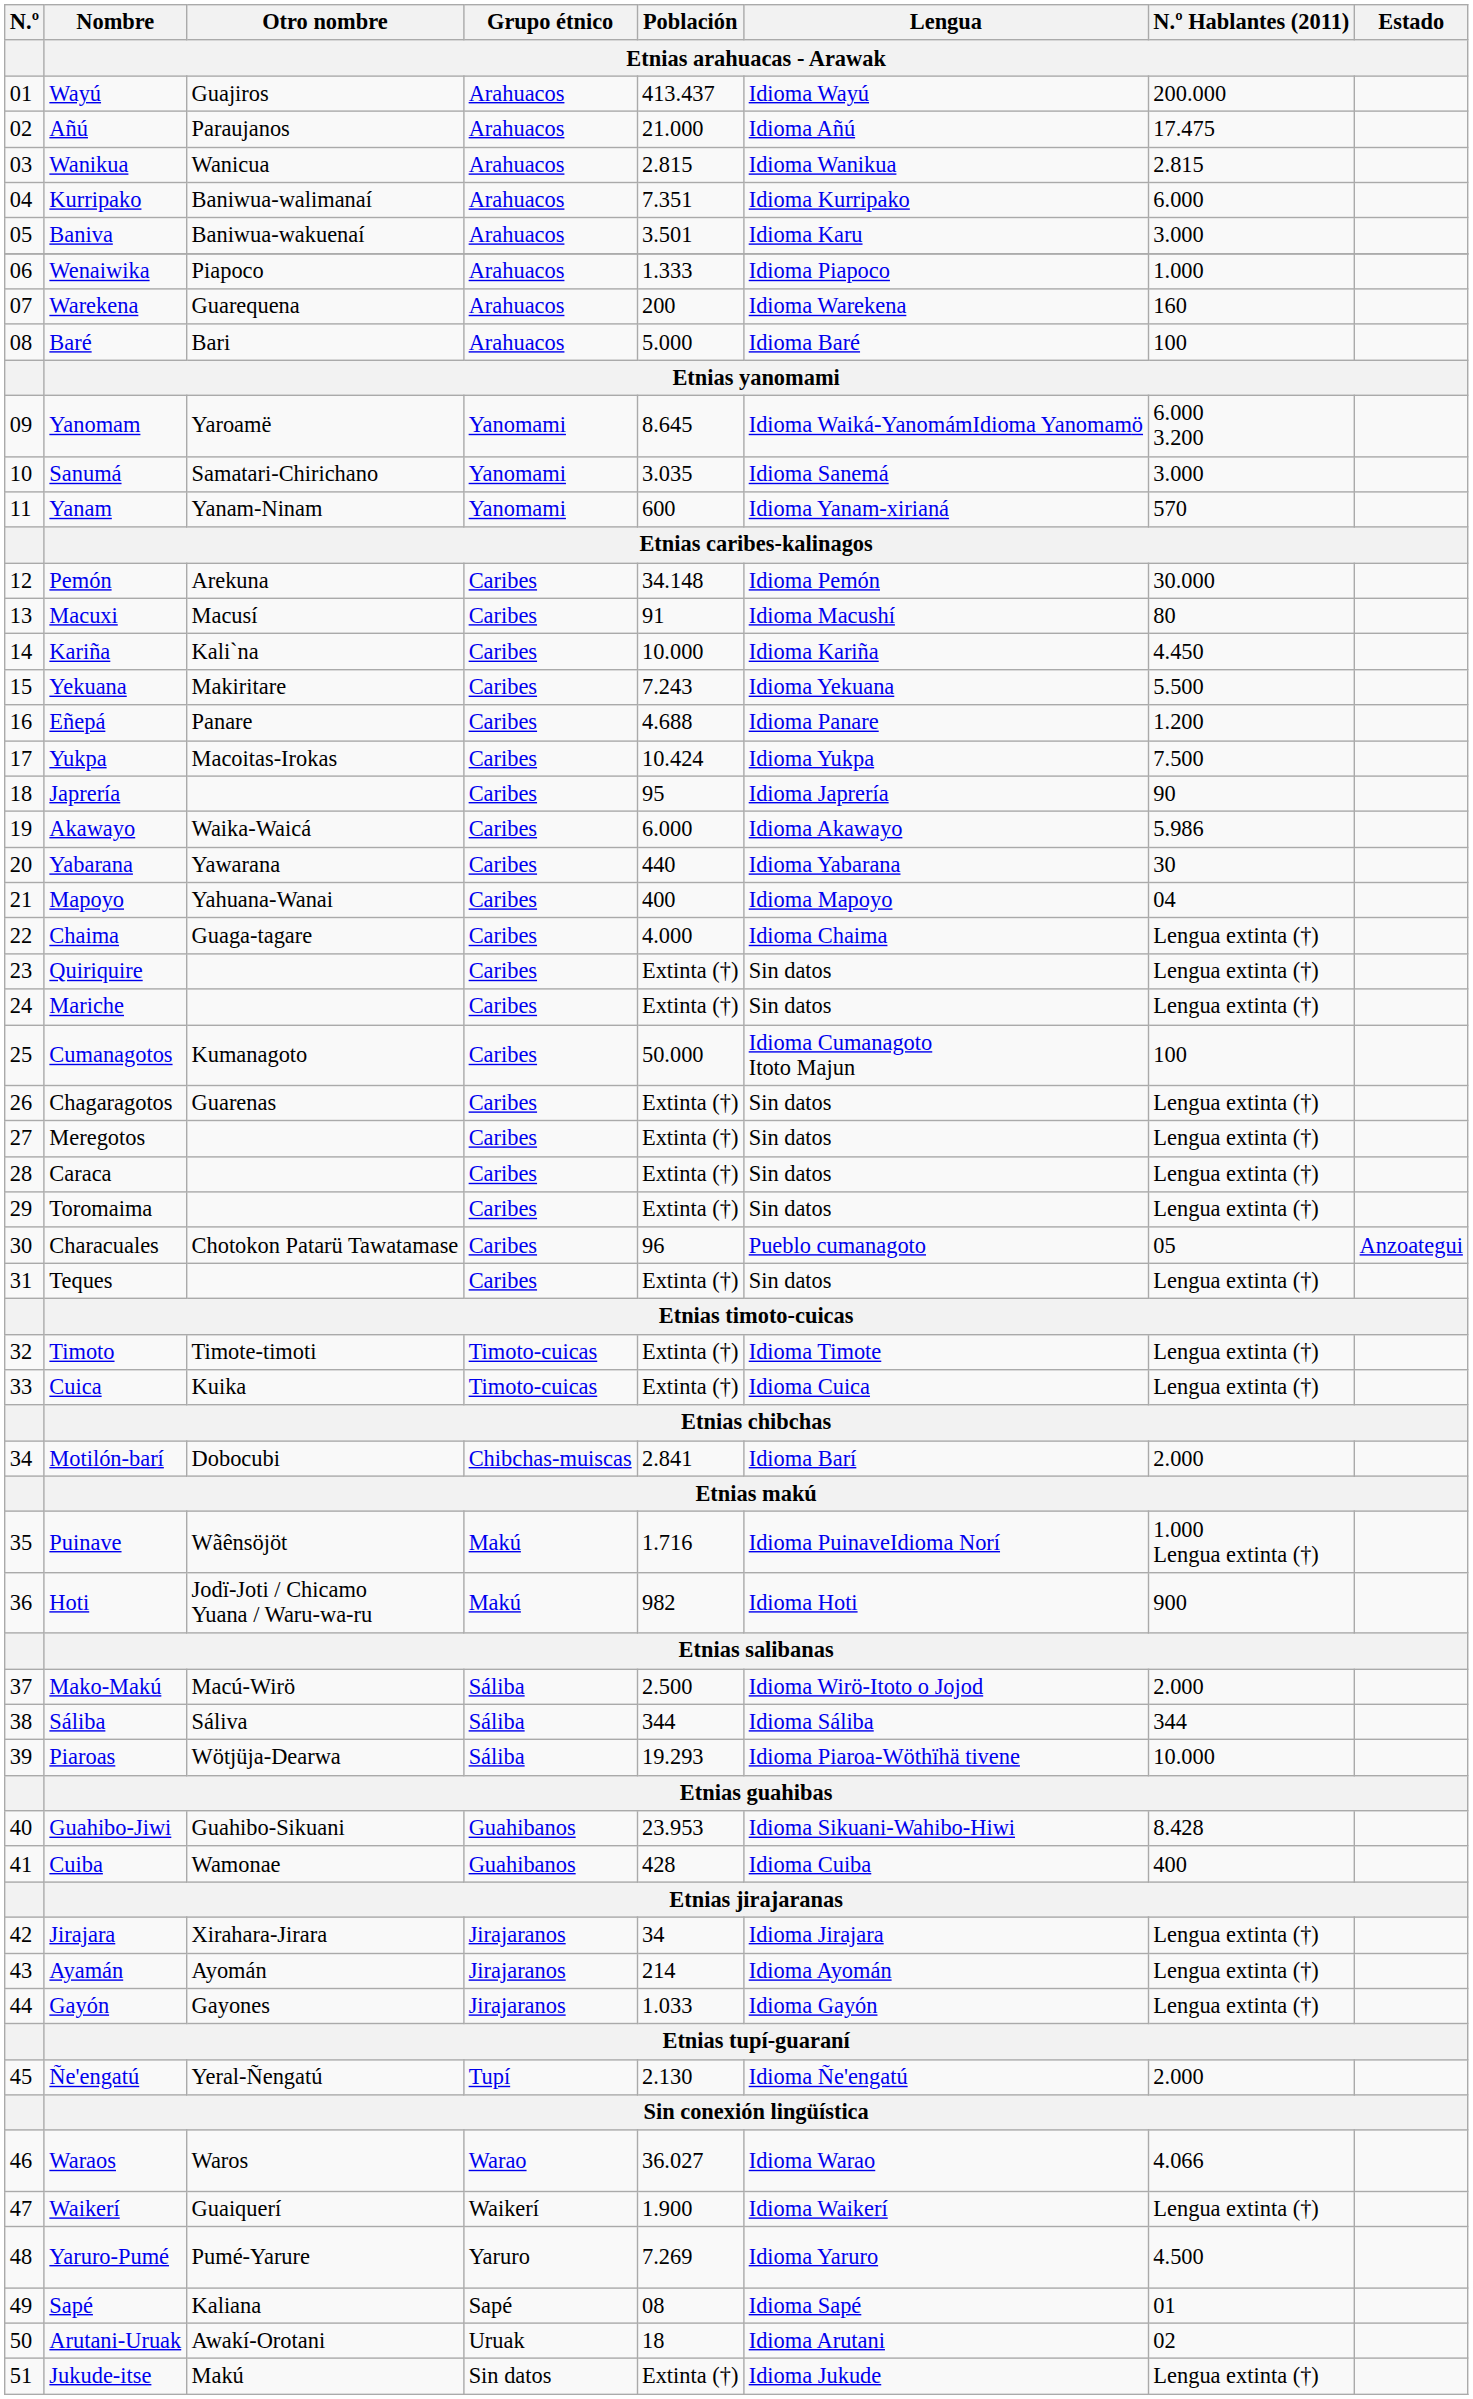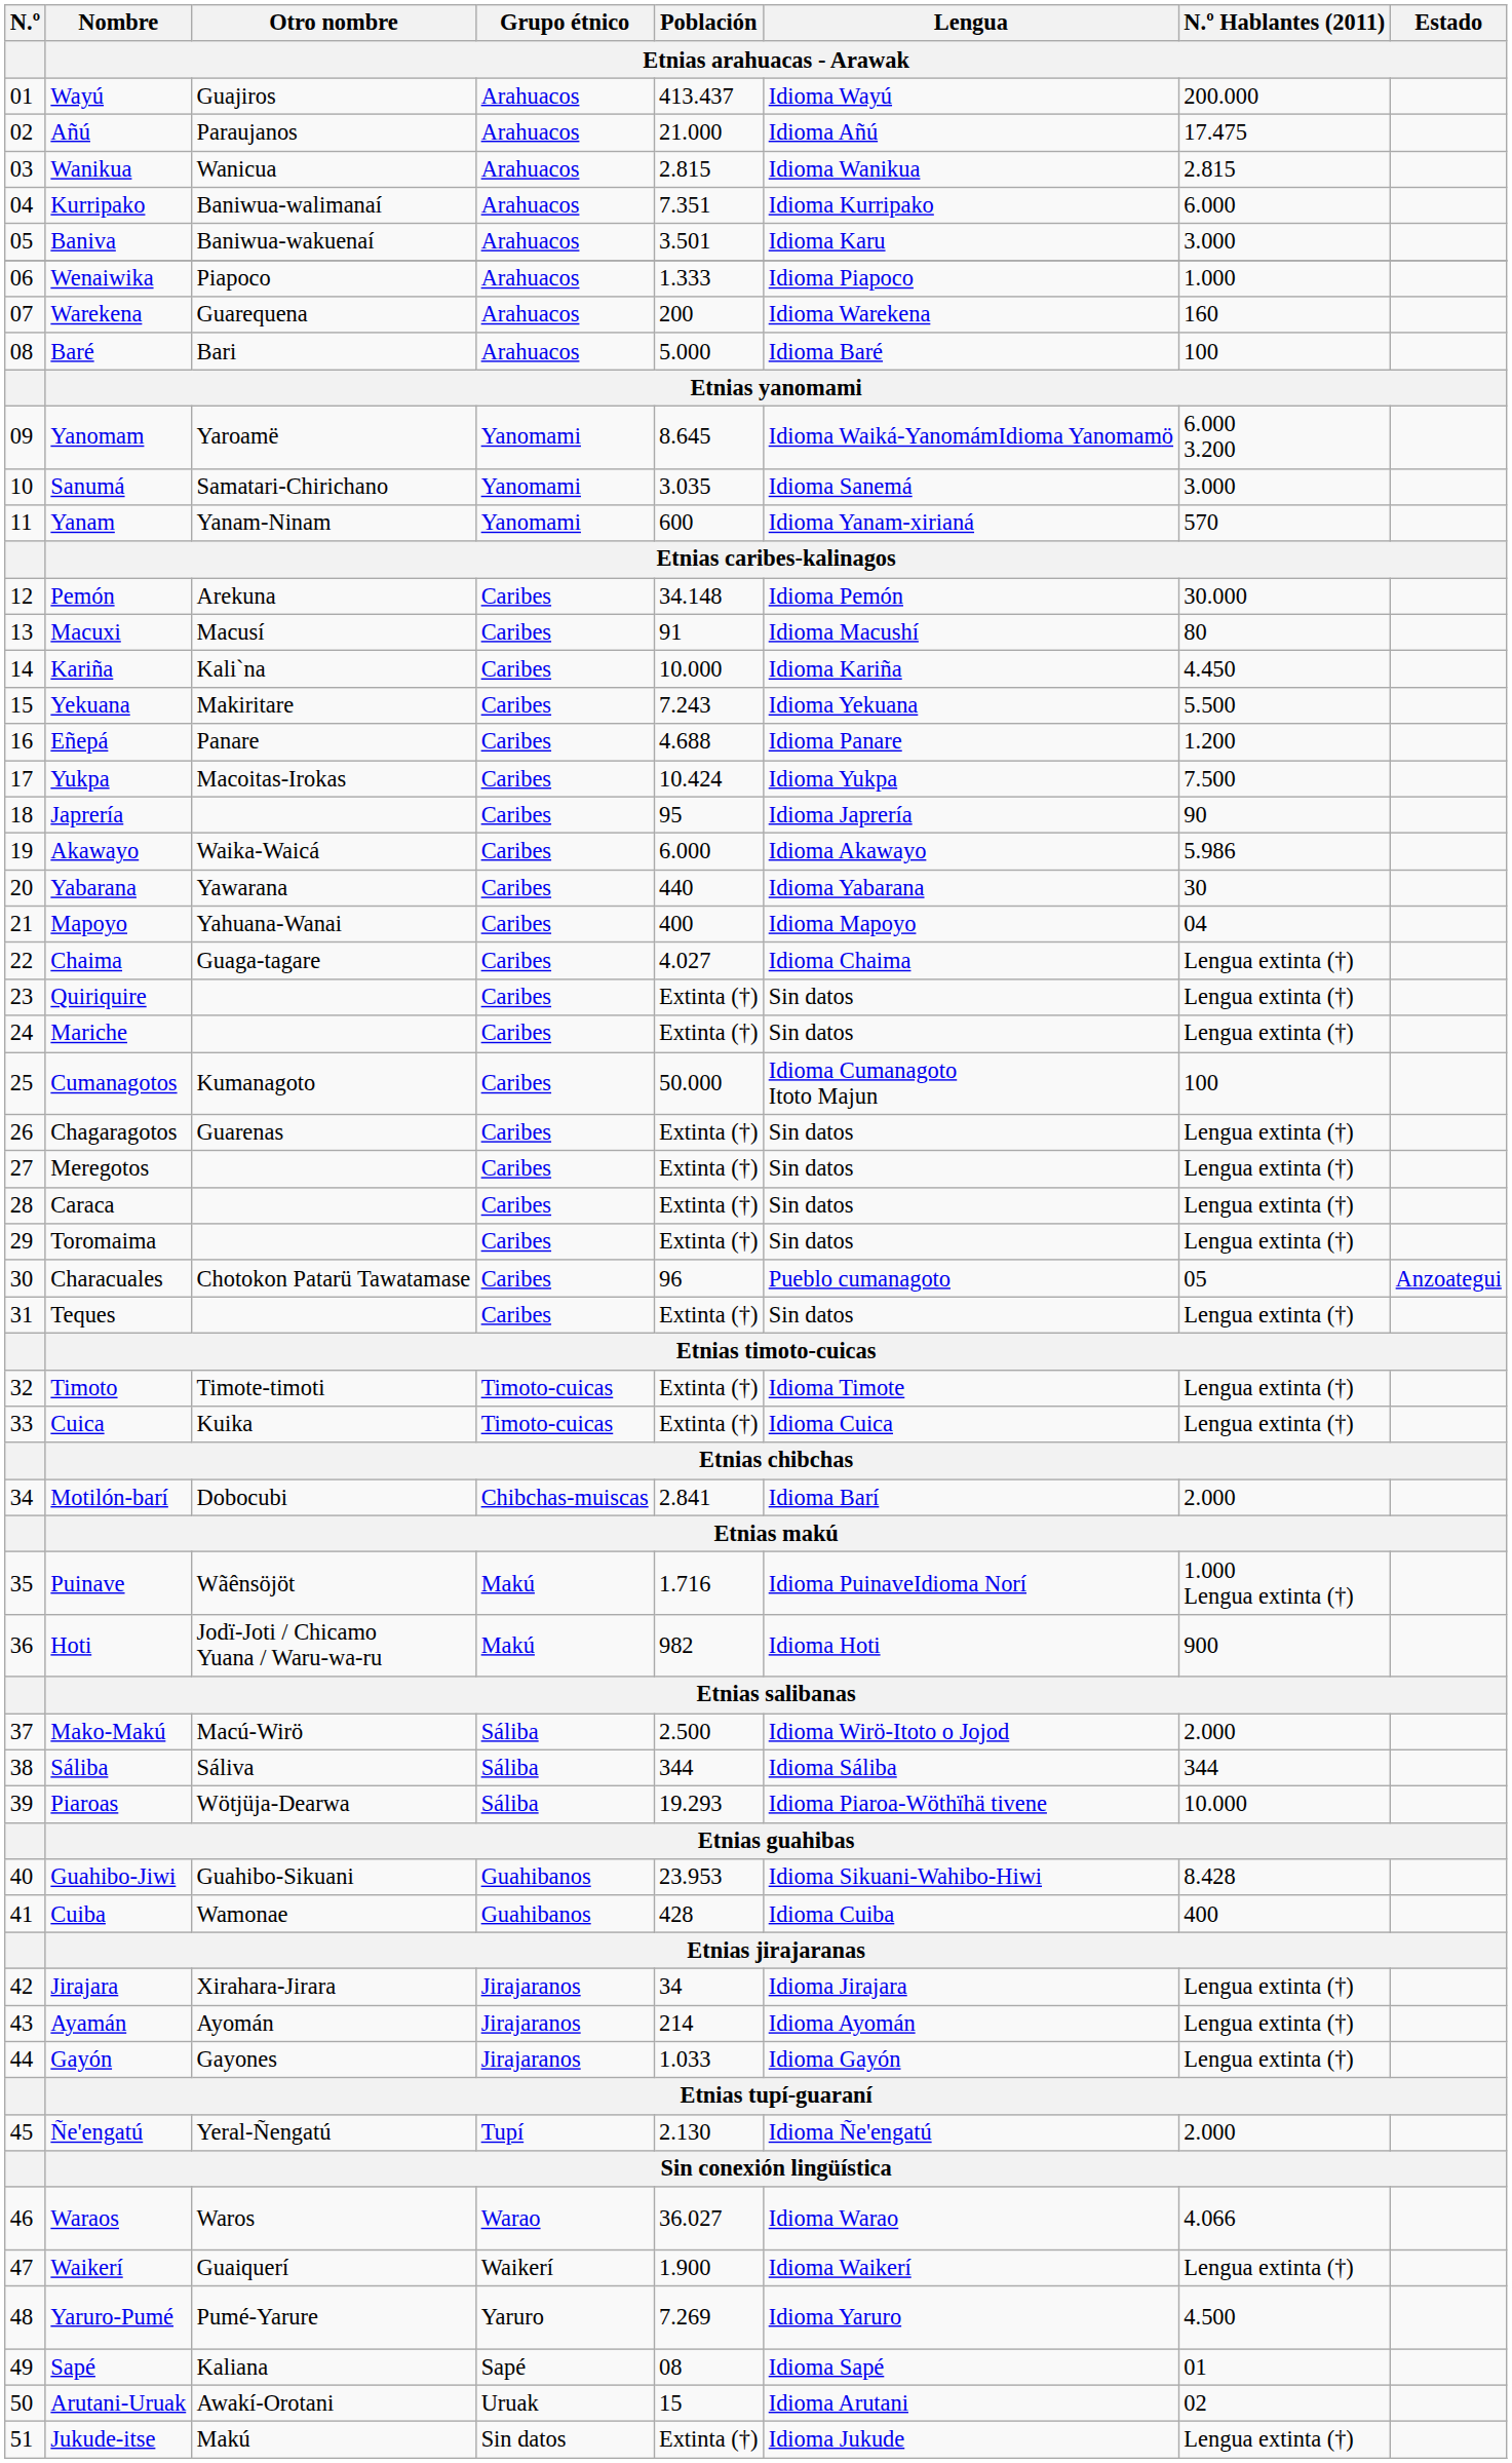Chaima | Población / Etnias arahuacas - Arawak: 4.000 -> 4.027
Arutani-Uruak | Población / Etnias arahuacas - Arawak: 18 -> 15
